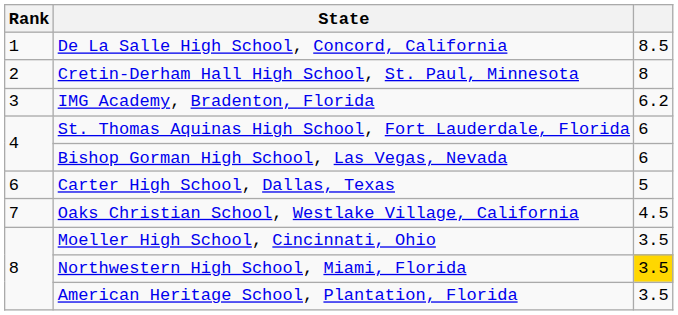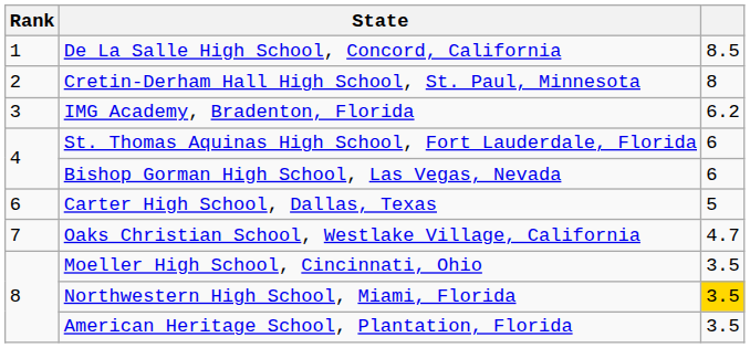Oaks Christian School, Westlake Village, California | column 3: 4.5 -> 4.7
